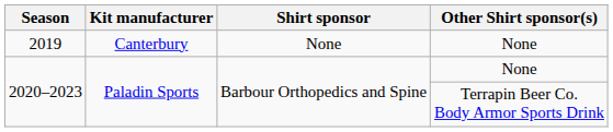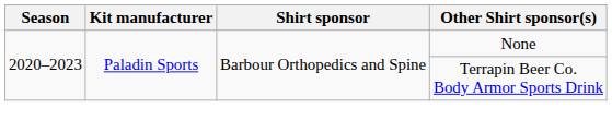- row: 2019 | Canterbury | None | None
